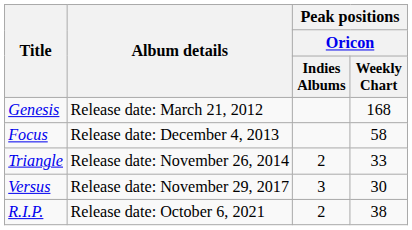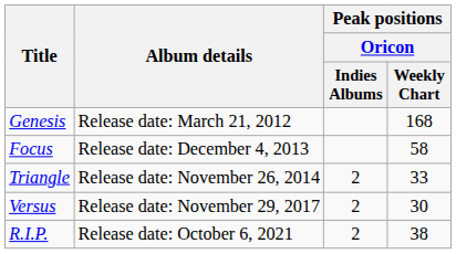Versus | Peak positions / Oricon / Indies Albums: 3 -> 2
